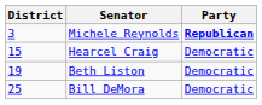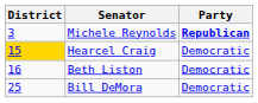Hearcel Craig | District: no background -> gold background
Beth Liston | District: 19 -> 16
